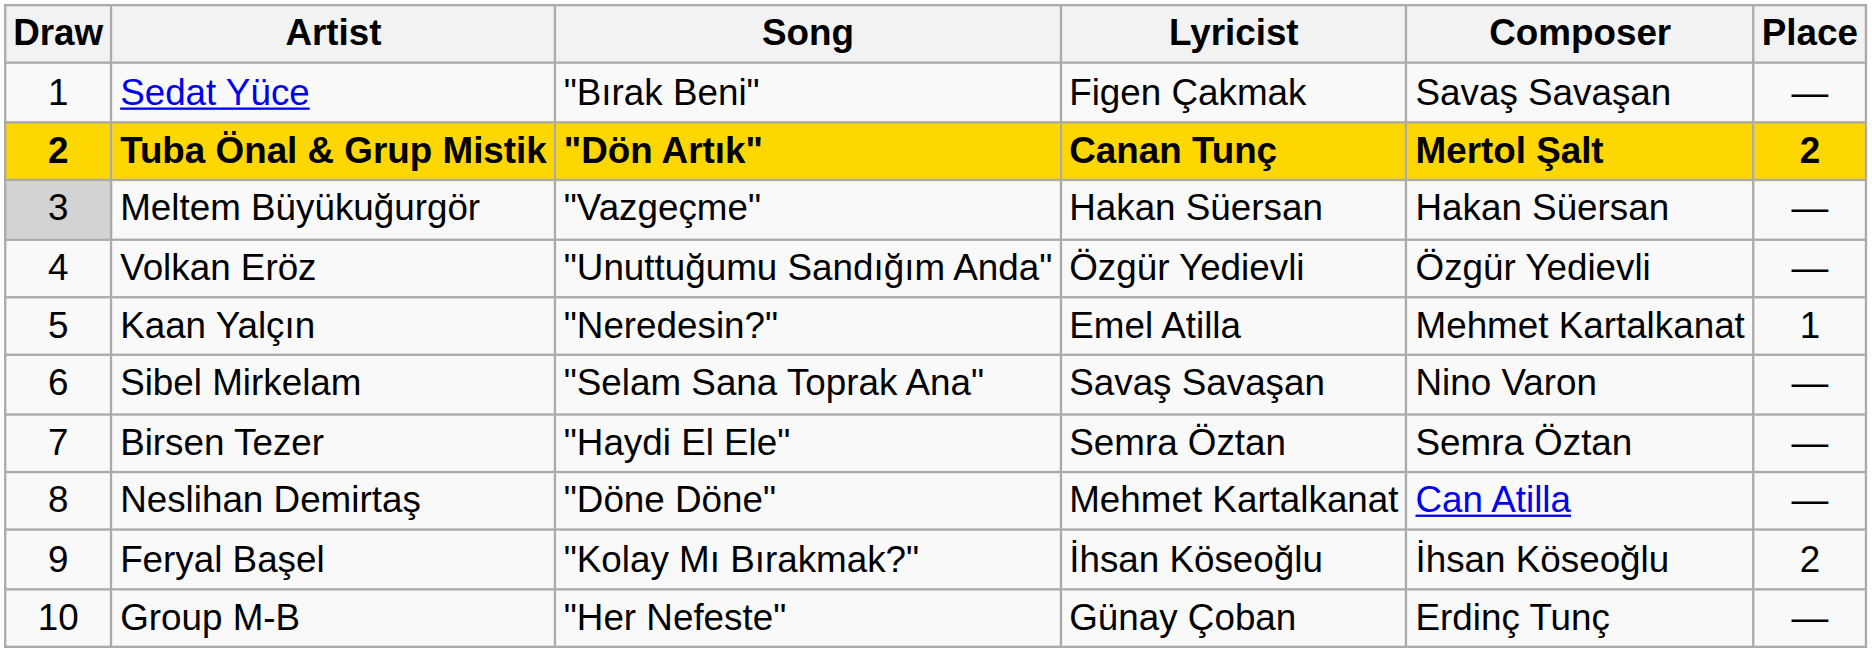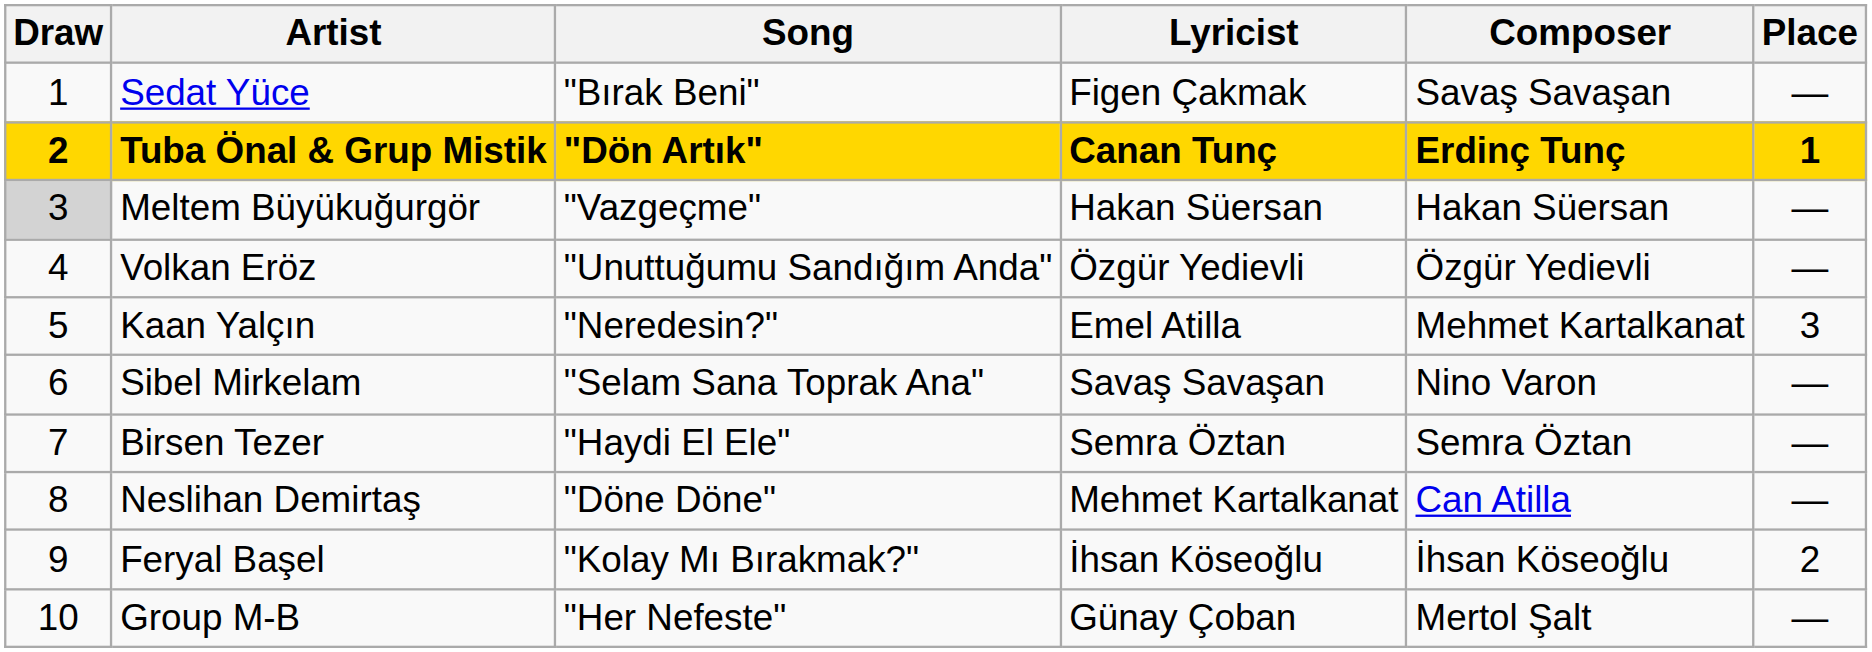Tuba Önal & Grup Mistik | Composer: Mertol Şalt -> Erdinç Tunç
Tuba Önal & Grup Mistik | Place: 2 -> 1
Kaan Yalçın | Place: 1 -> 3
Group M-B | Composer: Erdinç Tunç -> Mertol Şalt
